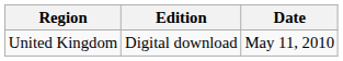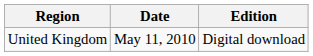columns swapped: Date <-> Edition
